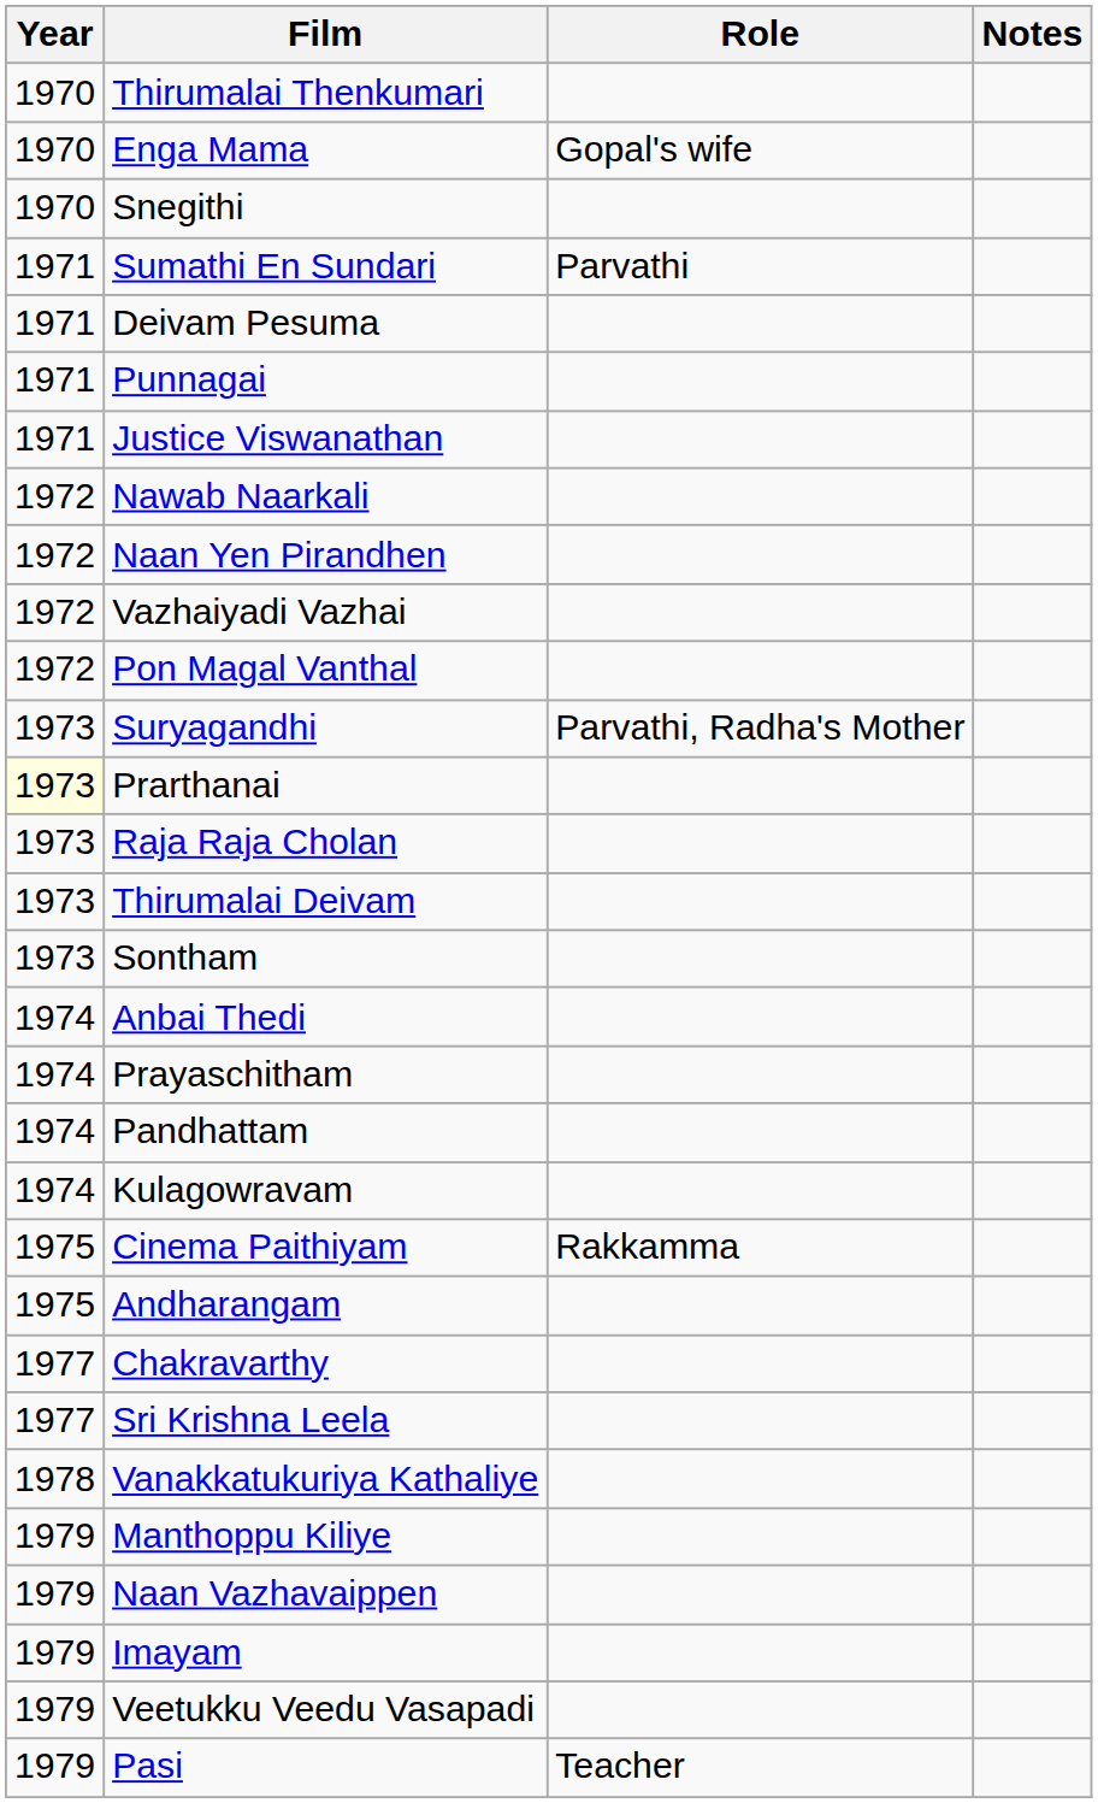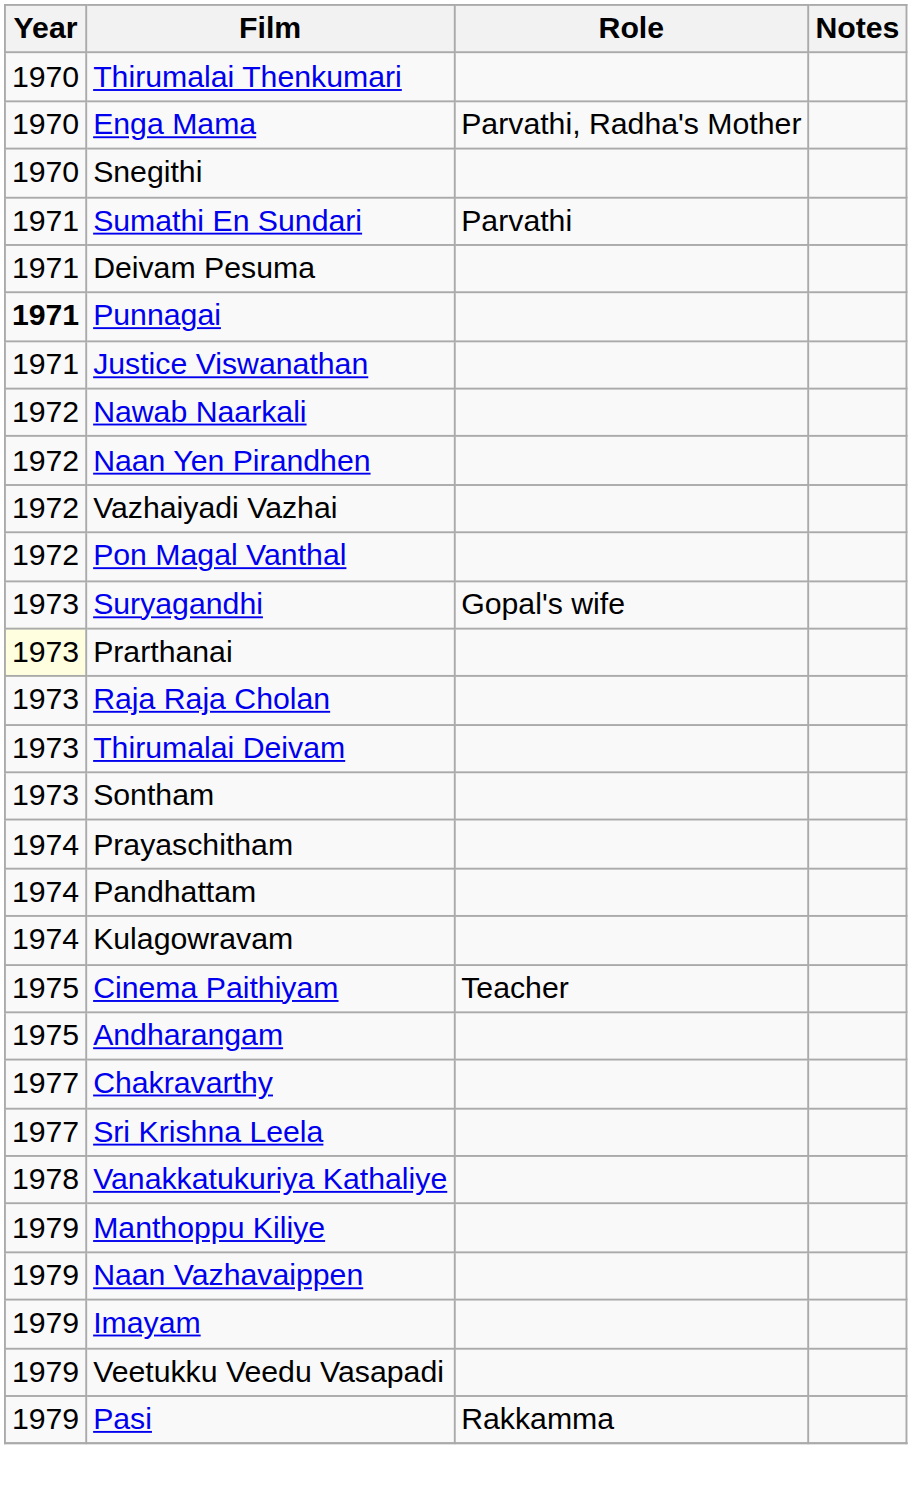Enga Mama | Role: Gopal's wife -> Parvathi, Radha's Mother
Punnagai | Year: normal -> bold
Suryagandhi | Role: Parvathi, Radha's Mother -> Gopal's wife
- row: 1974 | Anbai Thedi
Cinema Paithiyam | Role: Rakkamma -> Teacher
Pasi | Role: Teacher -> Rakkamma
